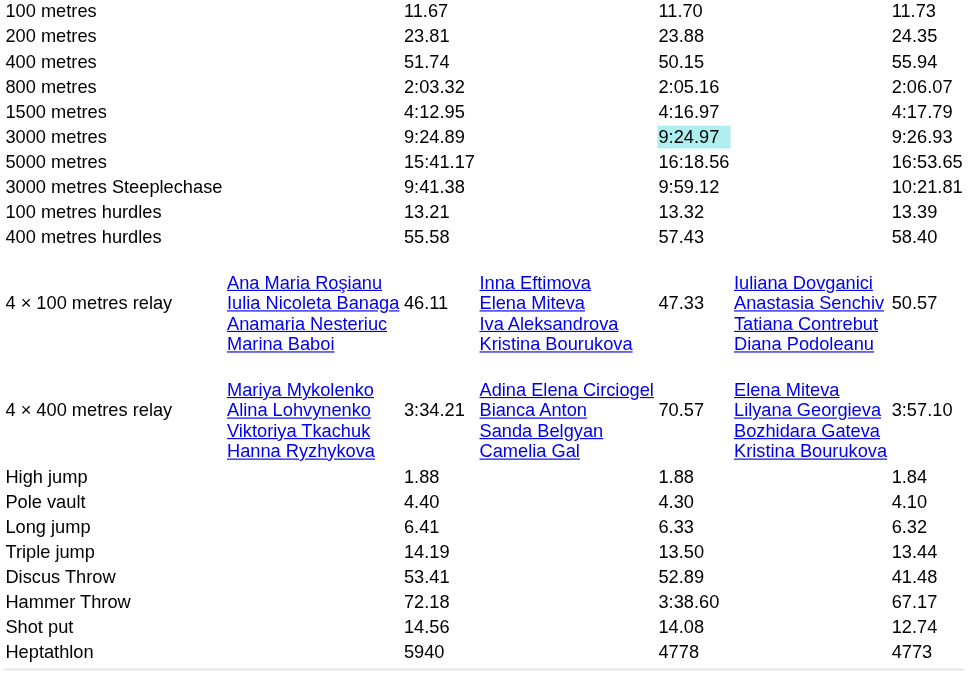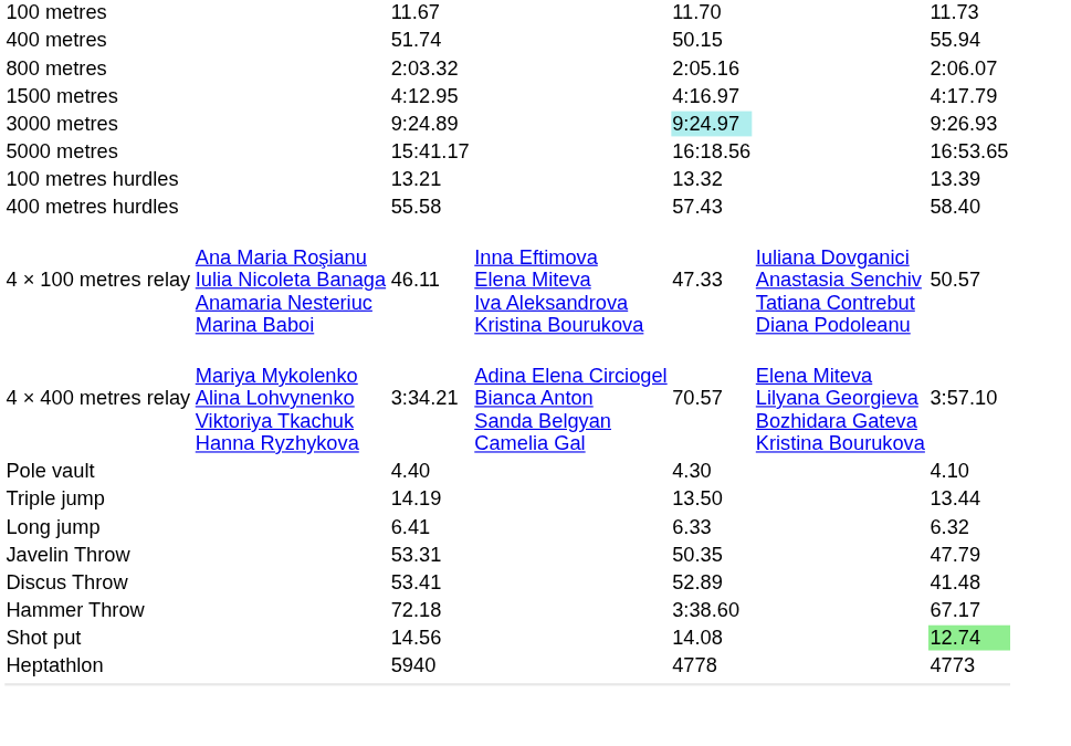- row: 200 metres | 23.81 | 23.88 | 24.35
- row: 3000 metres Steeplechase | 9:41.38 | 9:59.12 | 10:21.81
- row: High jump | 1.88 | 1.88 | 1.84
rows swapped: Long jump <-> Triple jump
+ row: Javelin Throw | 53.31 | 50.35 | 47.79
Shot put | column 7: no background -> lightgreen background
